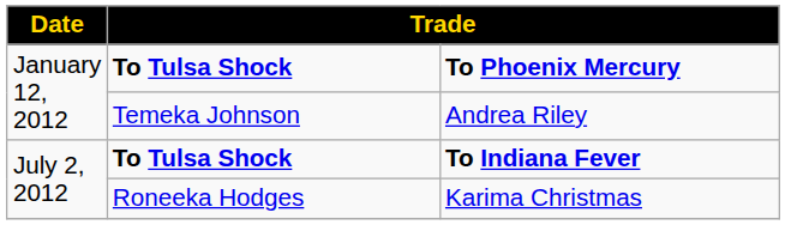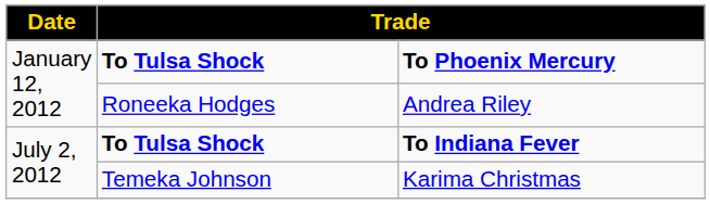Andrea Riley | column 2: Temeka Johnson -> Roneeka Hodges
Karima Christmas | column 2: Roneeka Hodges -> Temeka Johnson
